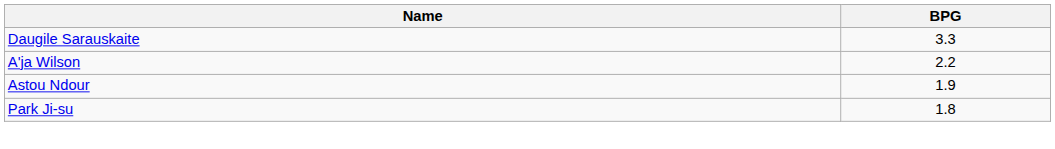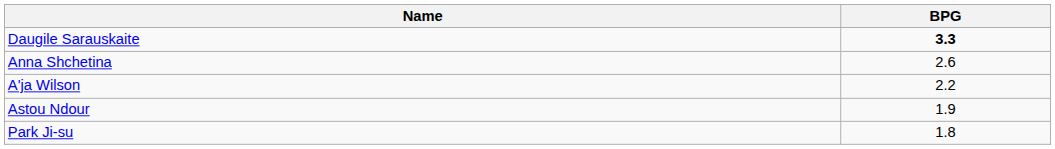Daugile Sarauskaite | BPG: normal -> bold
+ row: Anna Shchetina | 2.6
